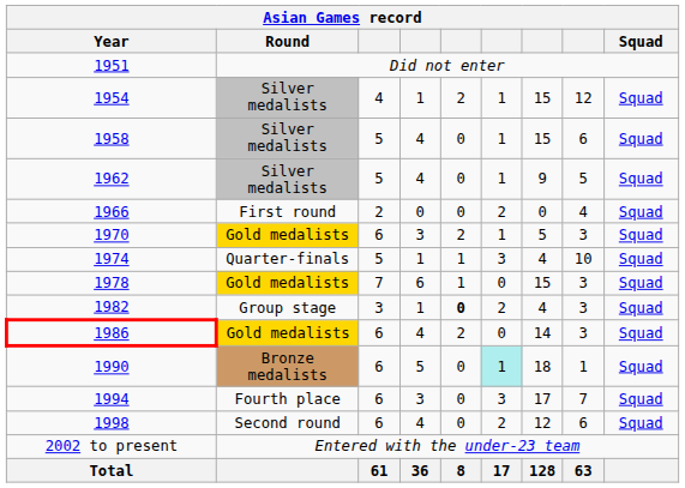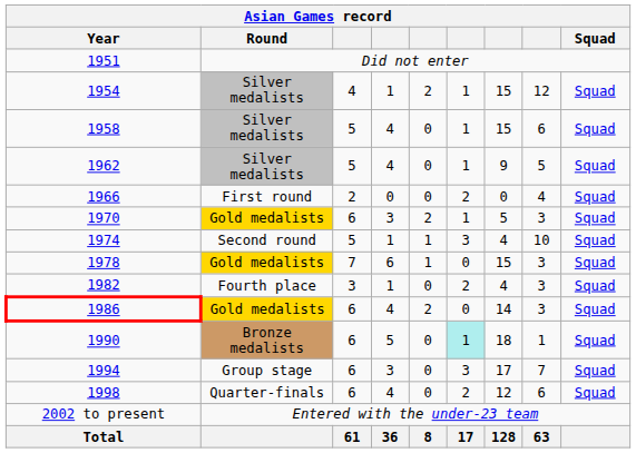1974 | Round: Quarter-finals -> Second round
1982 | Round: Group stage -> Fourth place
1982 | column 5: bold -> normal
1994 | Round: Fourth place -> Group stage
1998 | Round: Second round -> Quarter-finals
